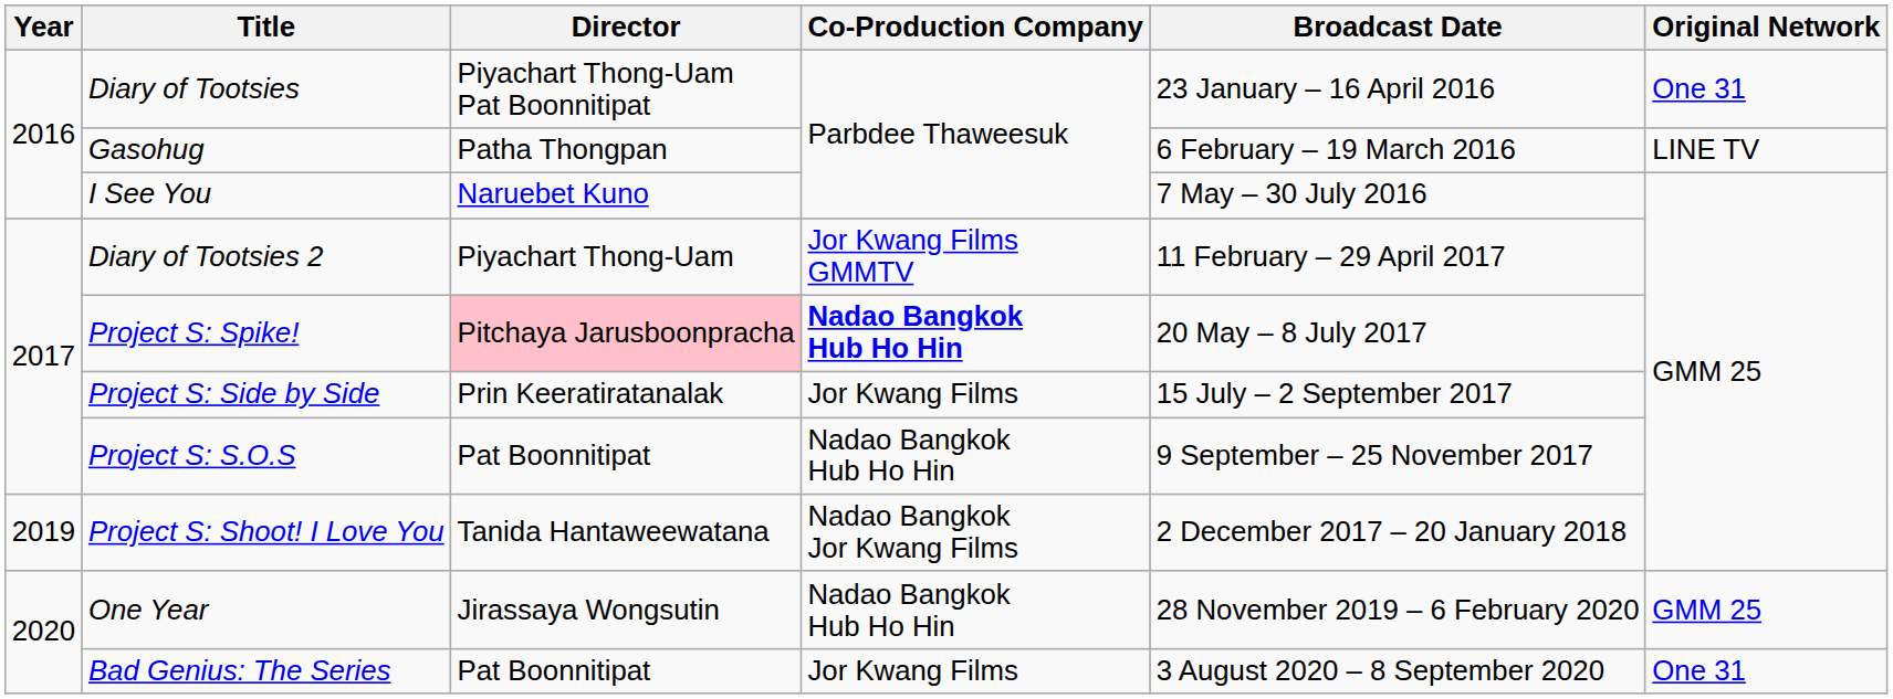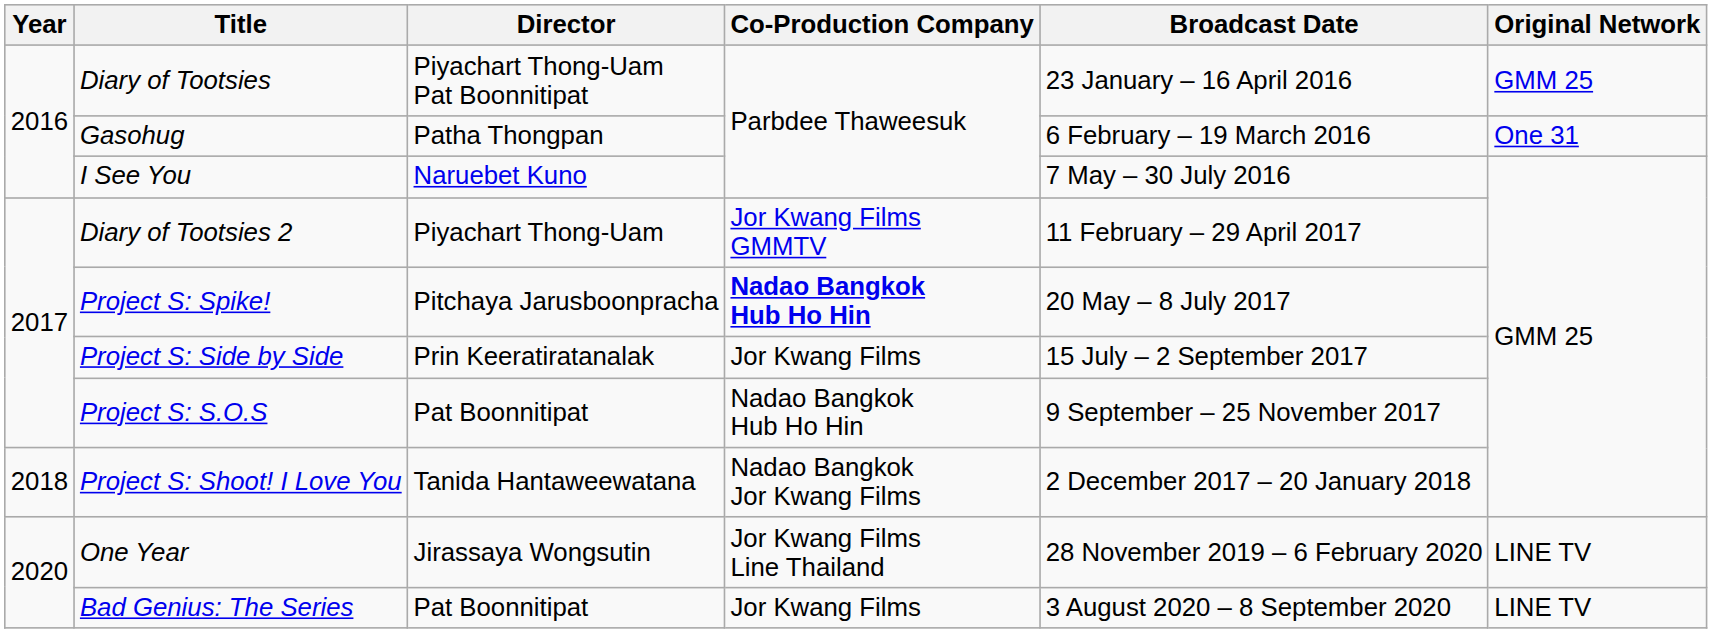Diary of Tootsies | Original Network: One 31 -> GMM 25
Gasohug | Original Network: LINE TV -> One 31
Project S: Spike! | Director: pink background -> no background
Project S: Shoot! I Love You | Year: 2019 -> 2018
One Year | Co-Production Company: Nadao Bangkok Hub Ho Hin -> Jor Kwang Films Line Thailand
One Year | Original Network: GMM 25 -> LINE TV
Bad Genius: The Series | Original Network: One 31 -> LINE TV
